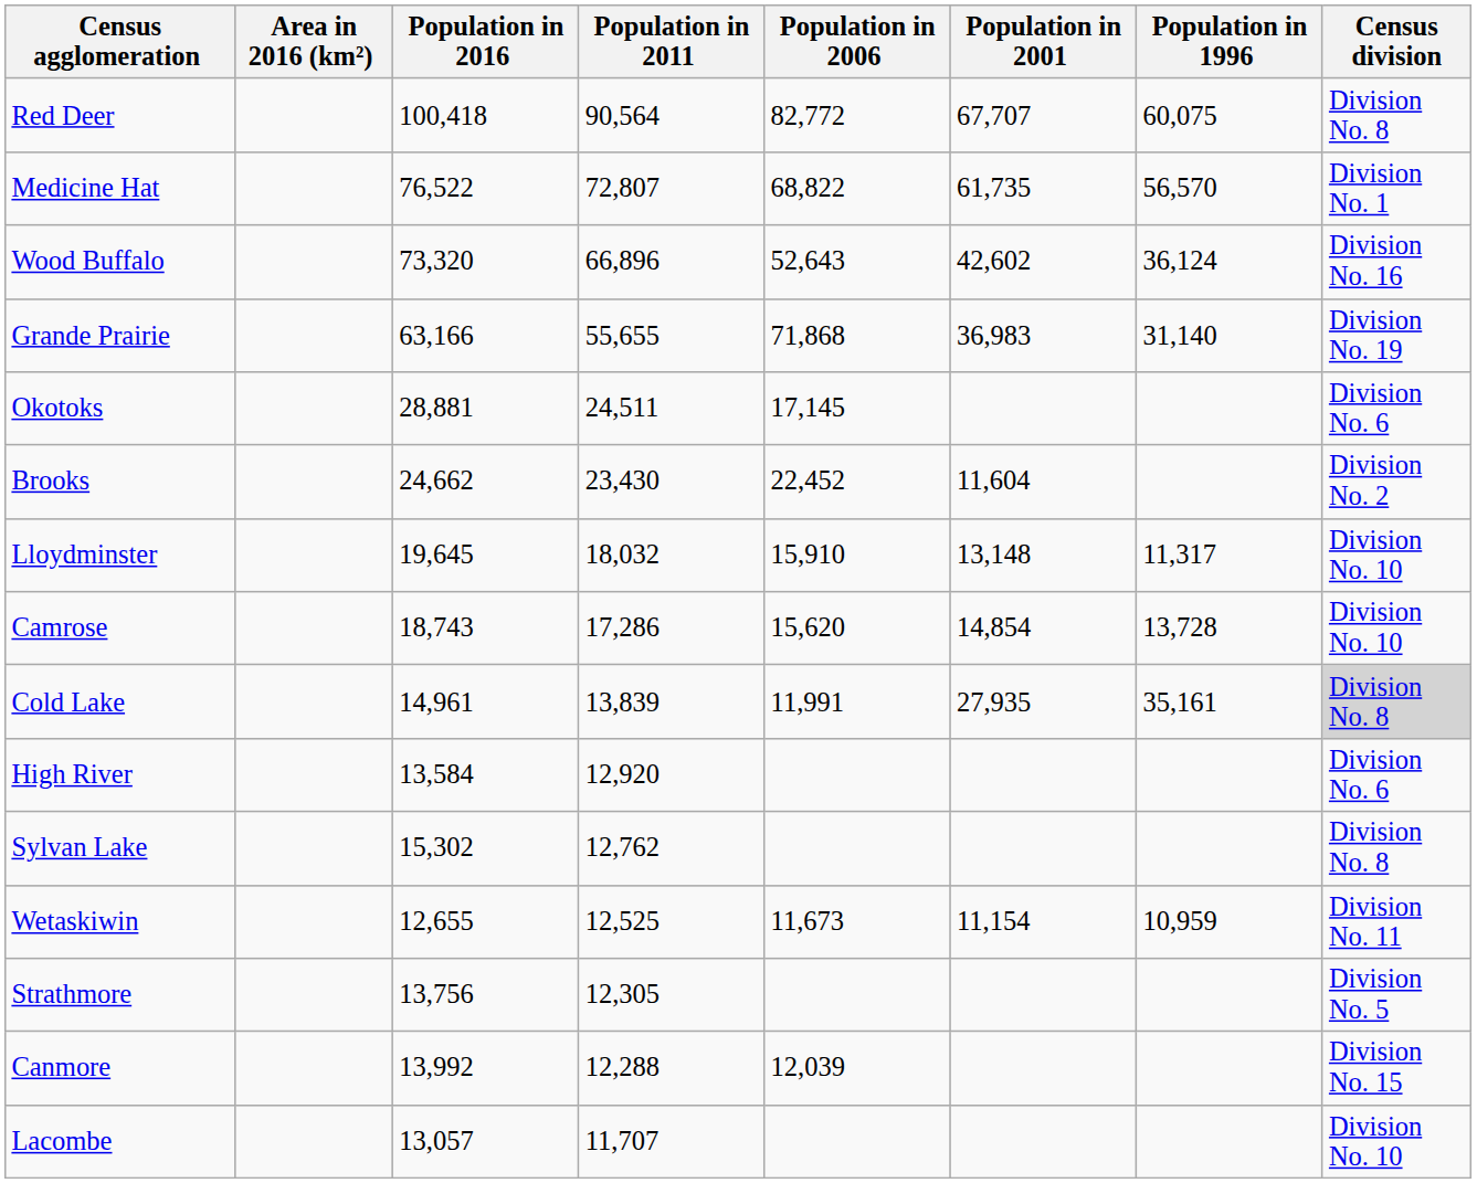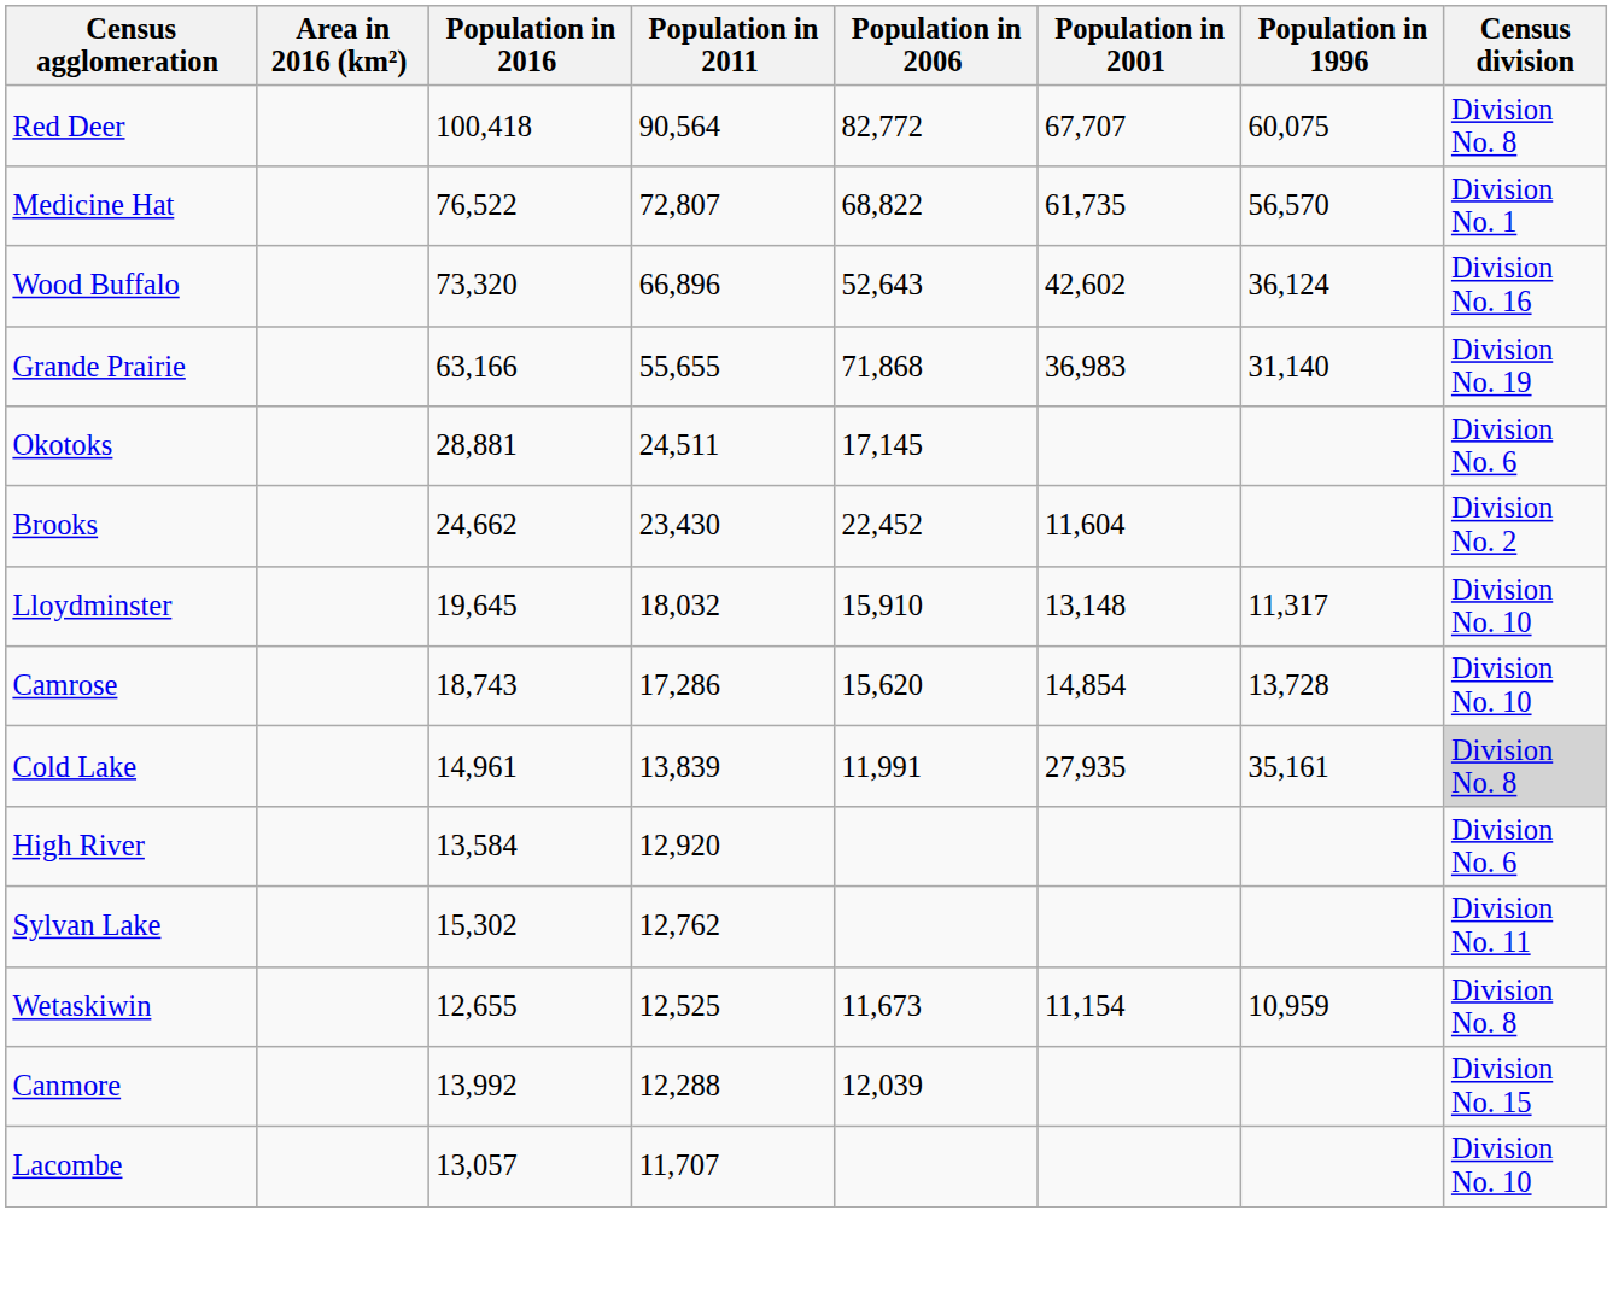Sylvan Lake | Census division: Division No. 8 -> Division No. 11
Wetaskiwin | Census division: Division No. 11 -> Division No. 8
- row: Strathmore | 13,756 | 12,305 | Division No. 5
